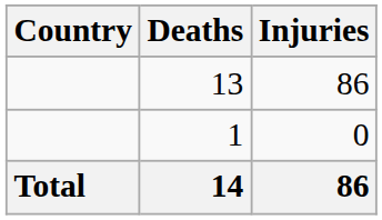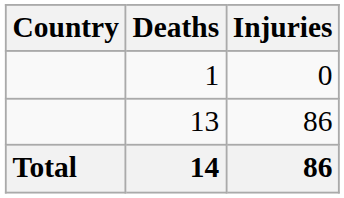rows swapped: 13 <-> 1
